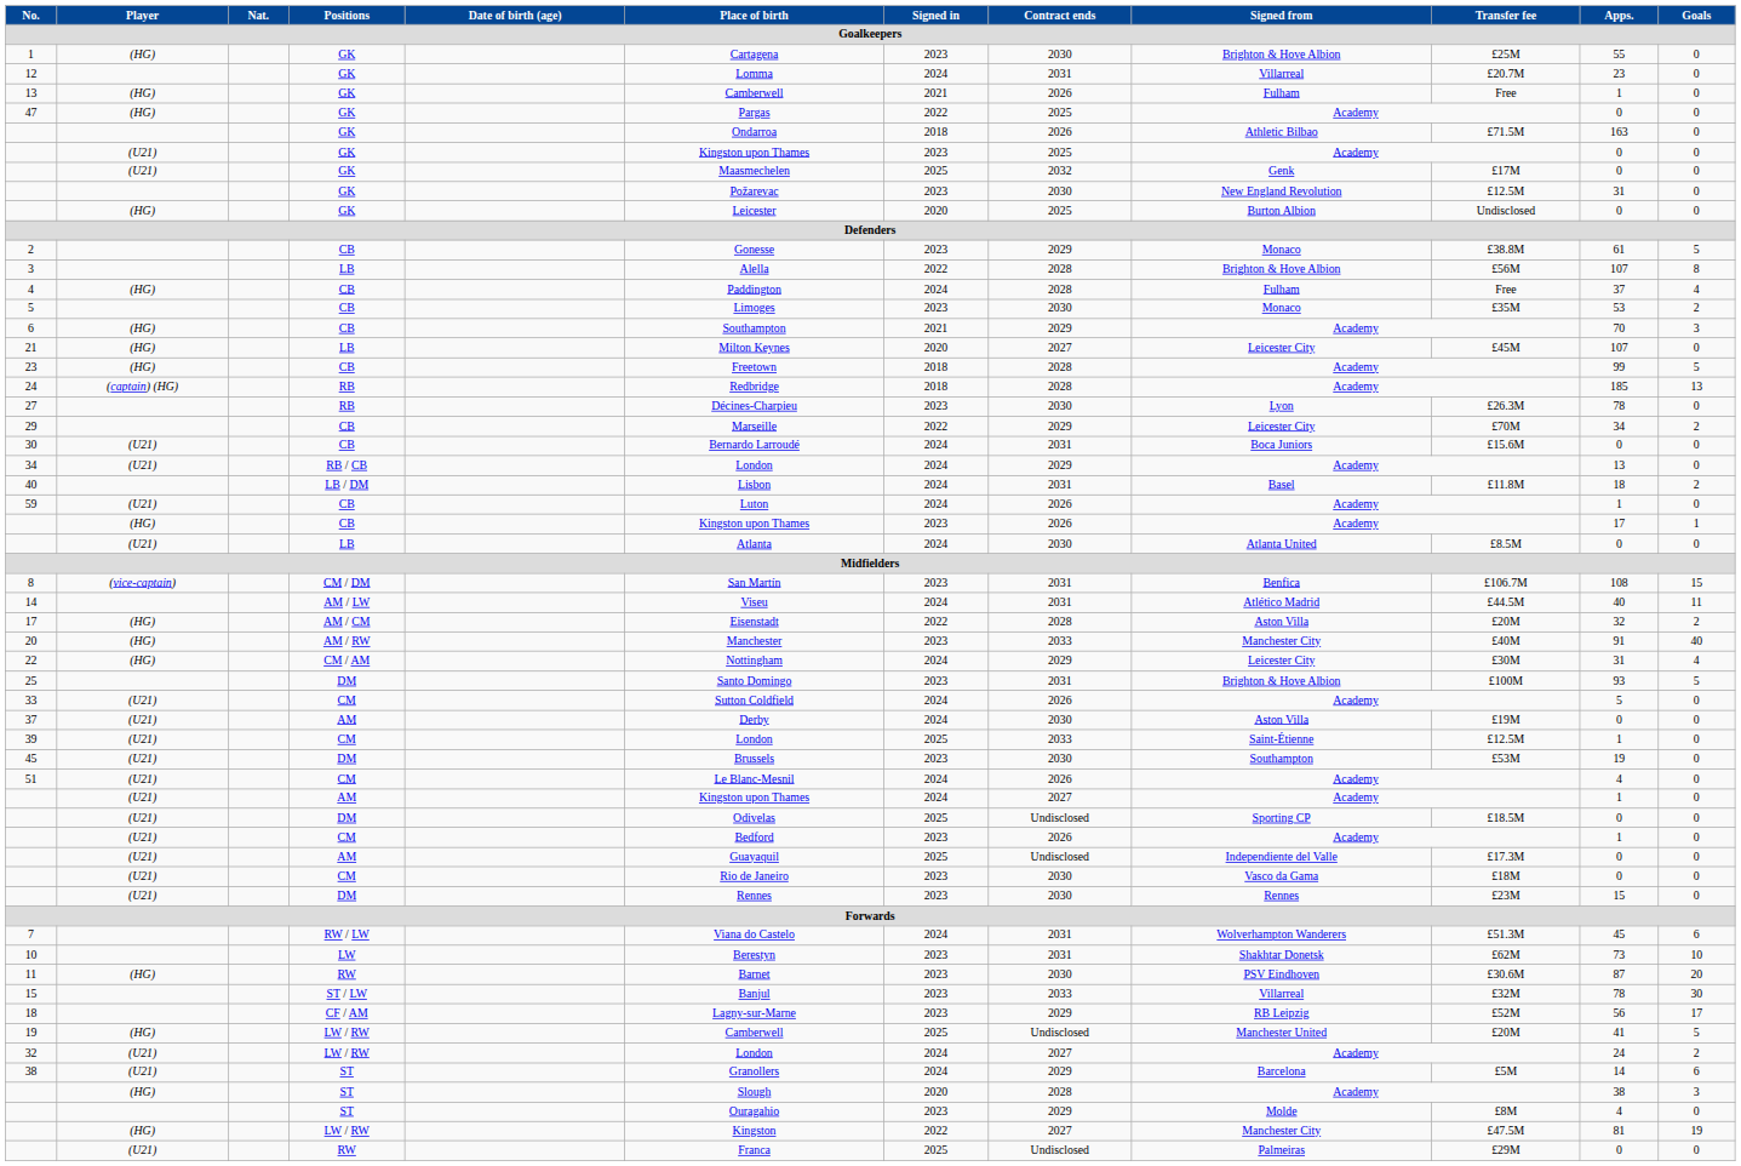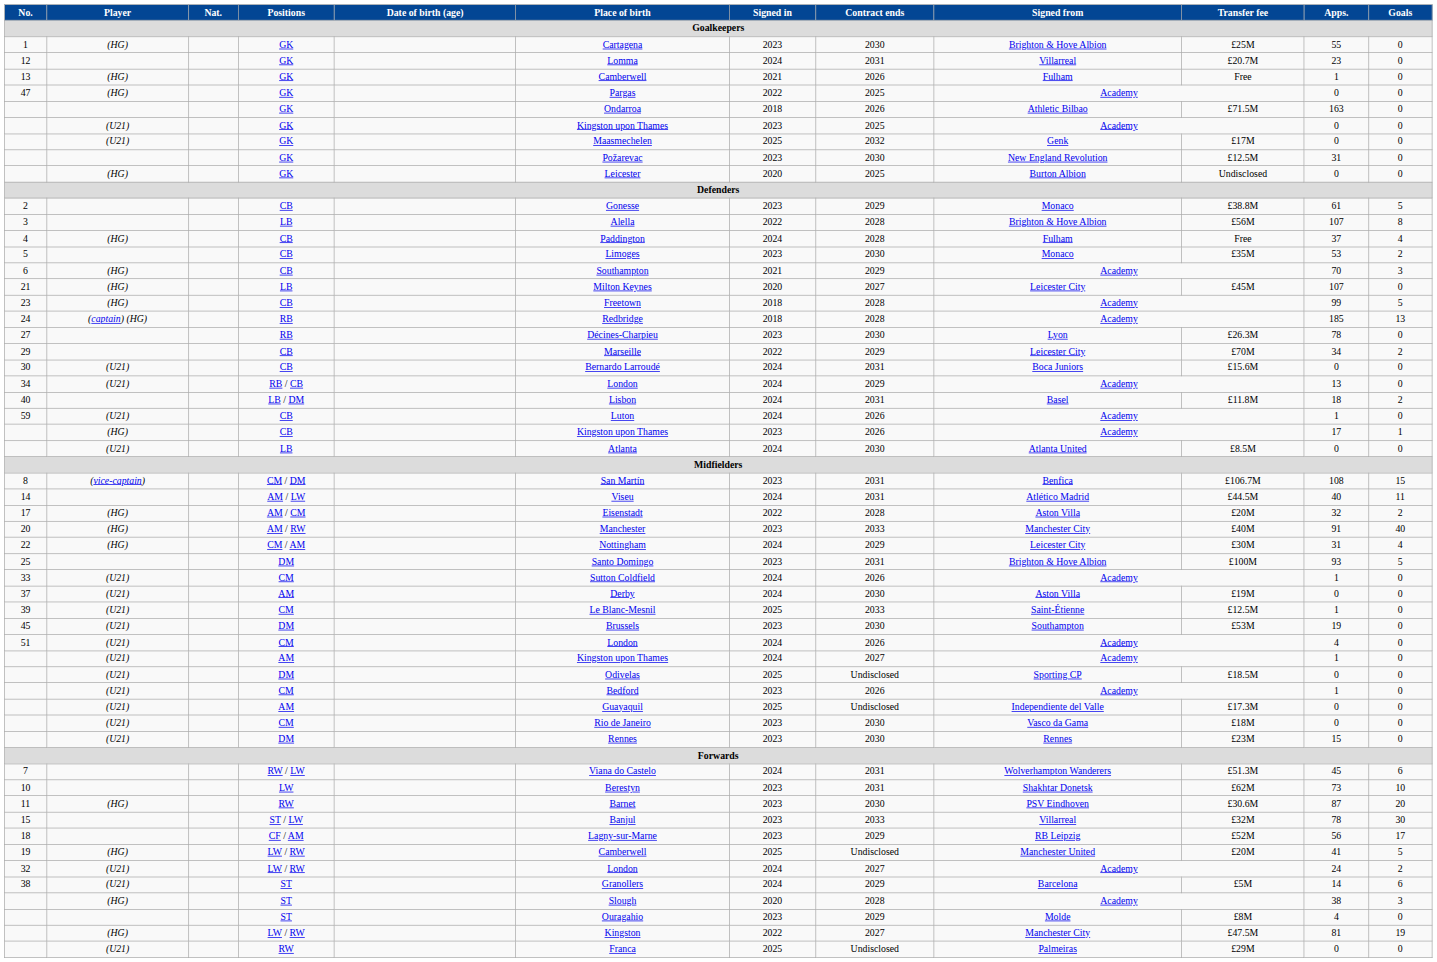33 | Apps.: 5 -> 1
39 | Place of birth: London -> Le Blanc-Mesnil
51 | Place of birth: Le Blanc-Mesnil -> London
